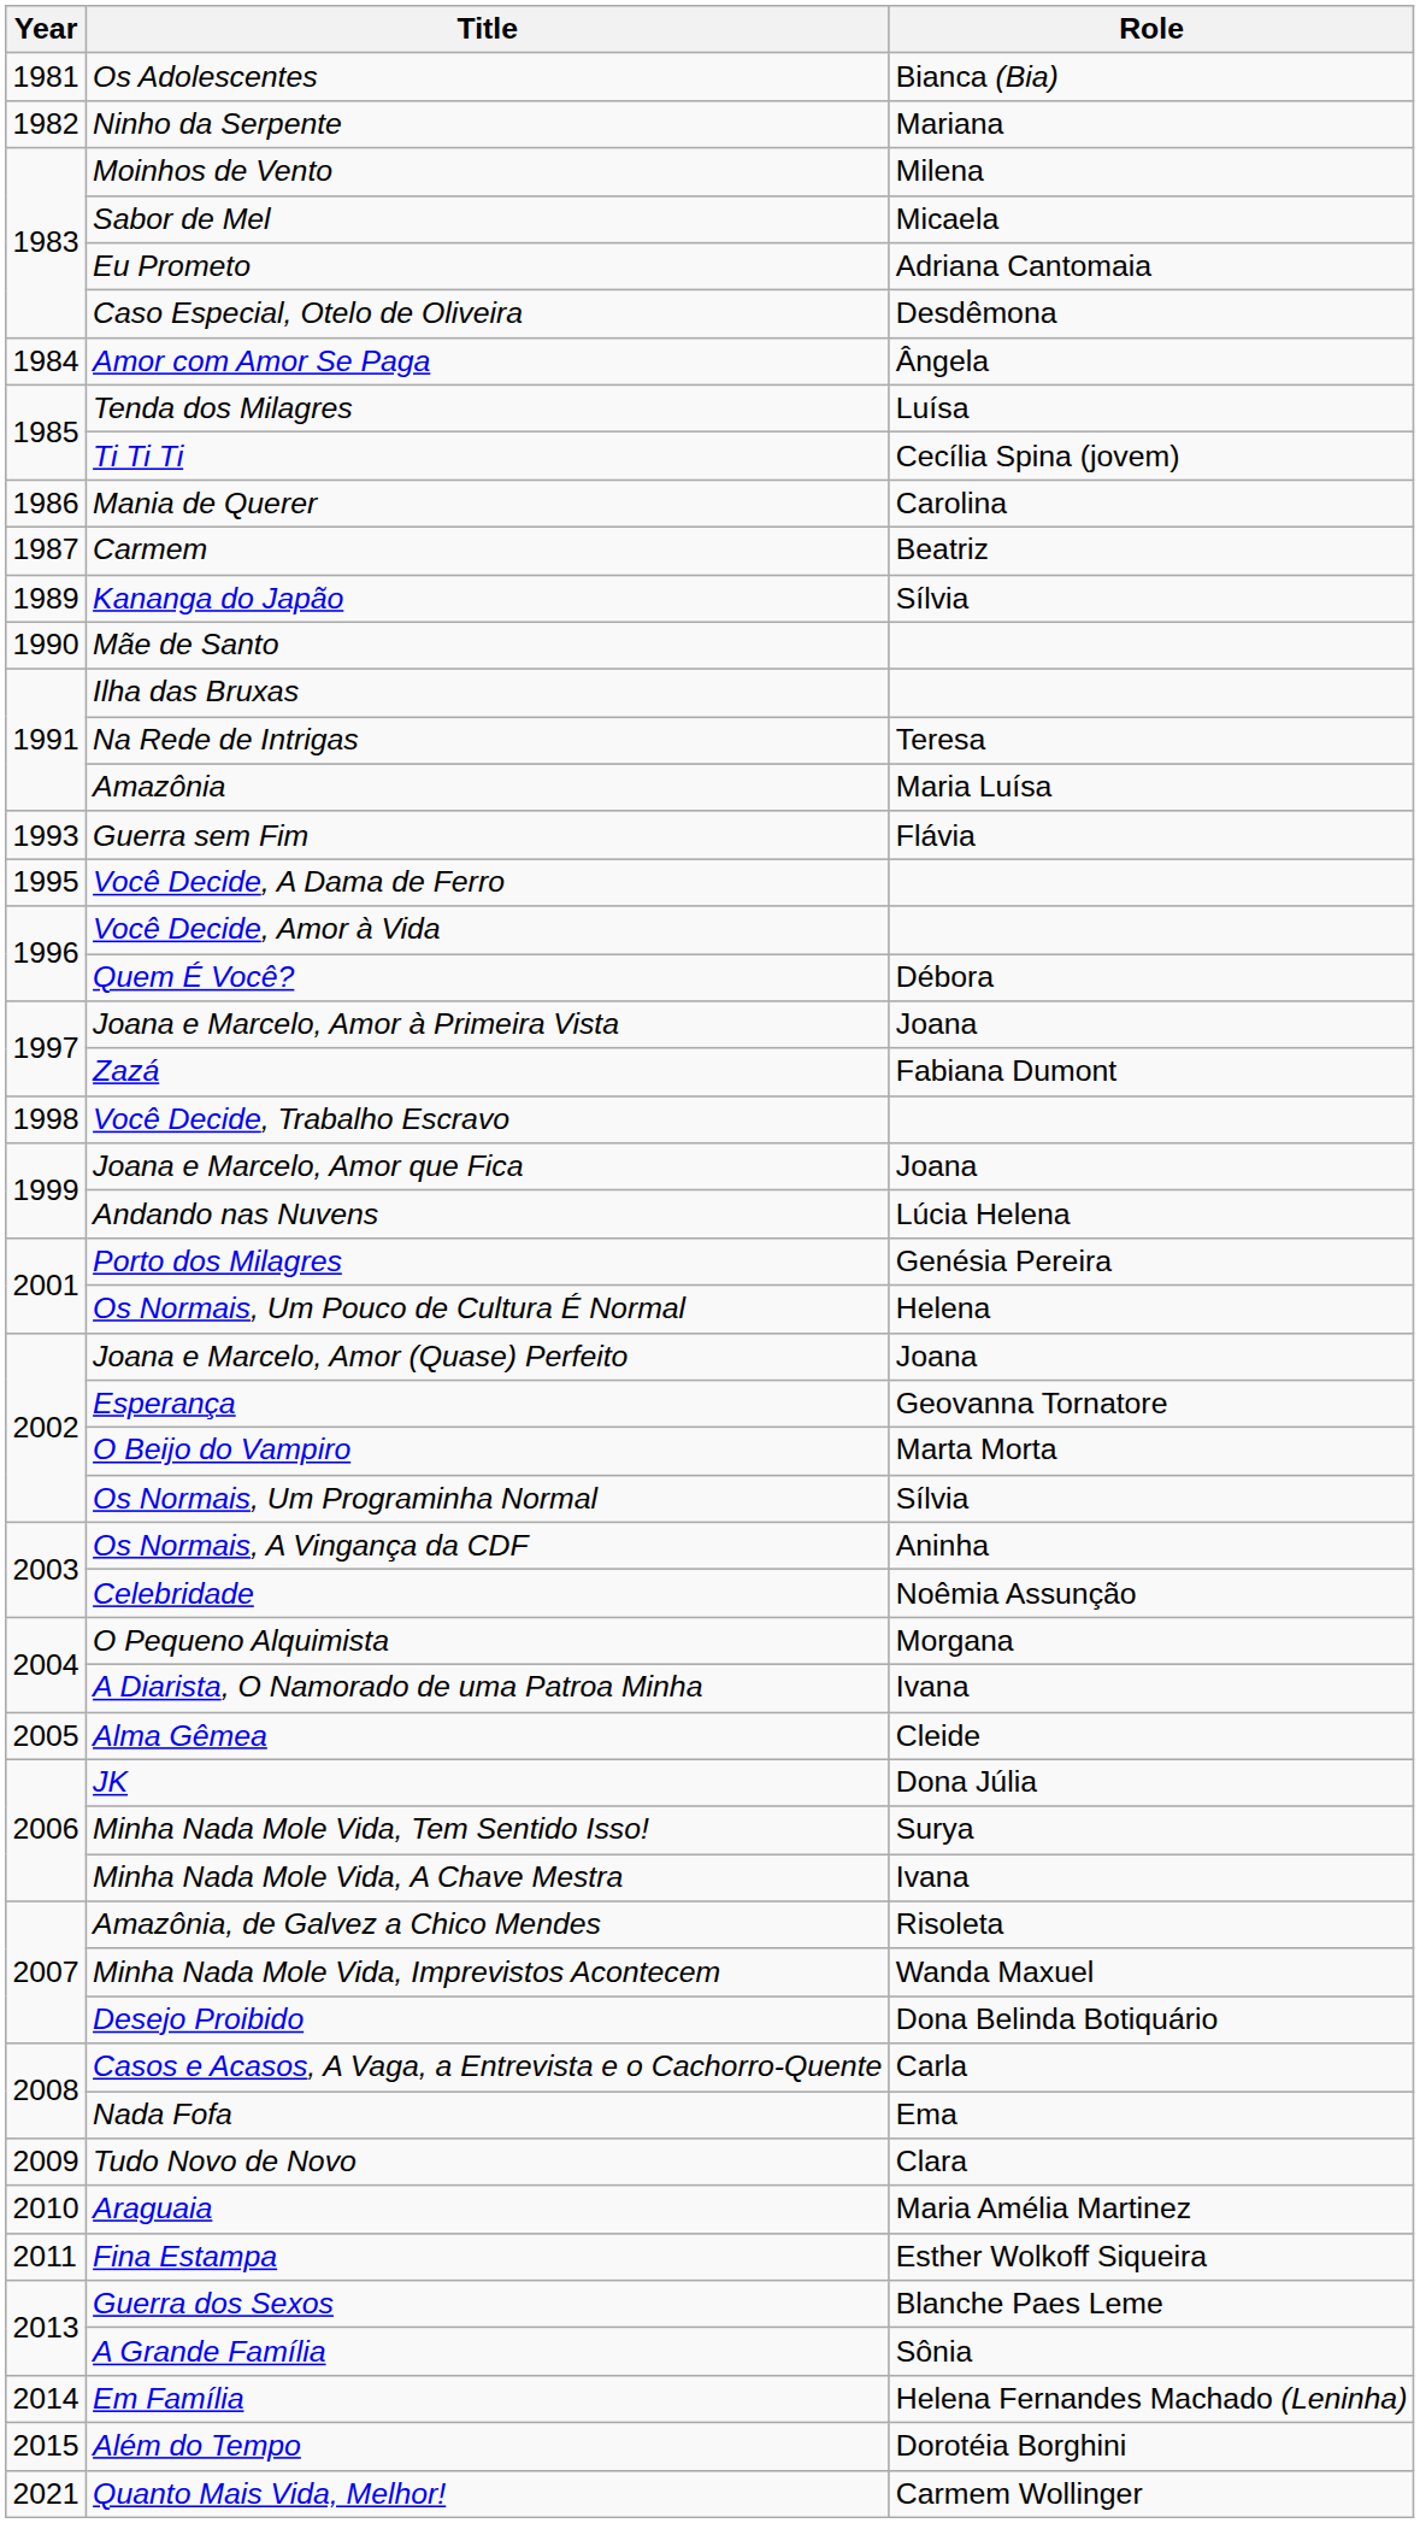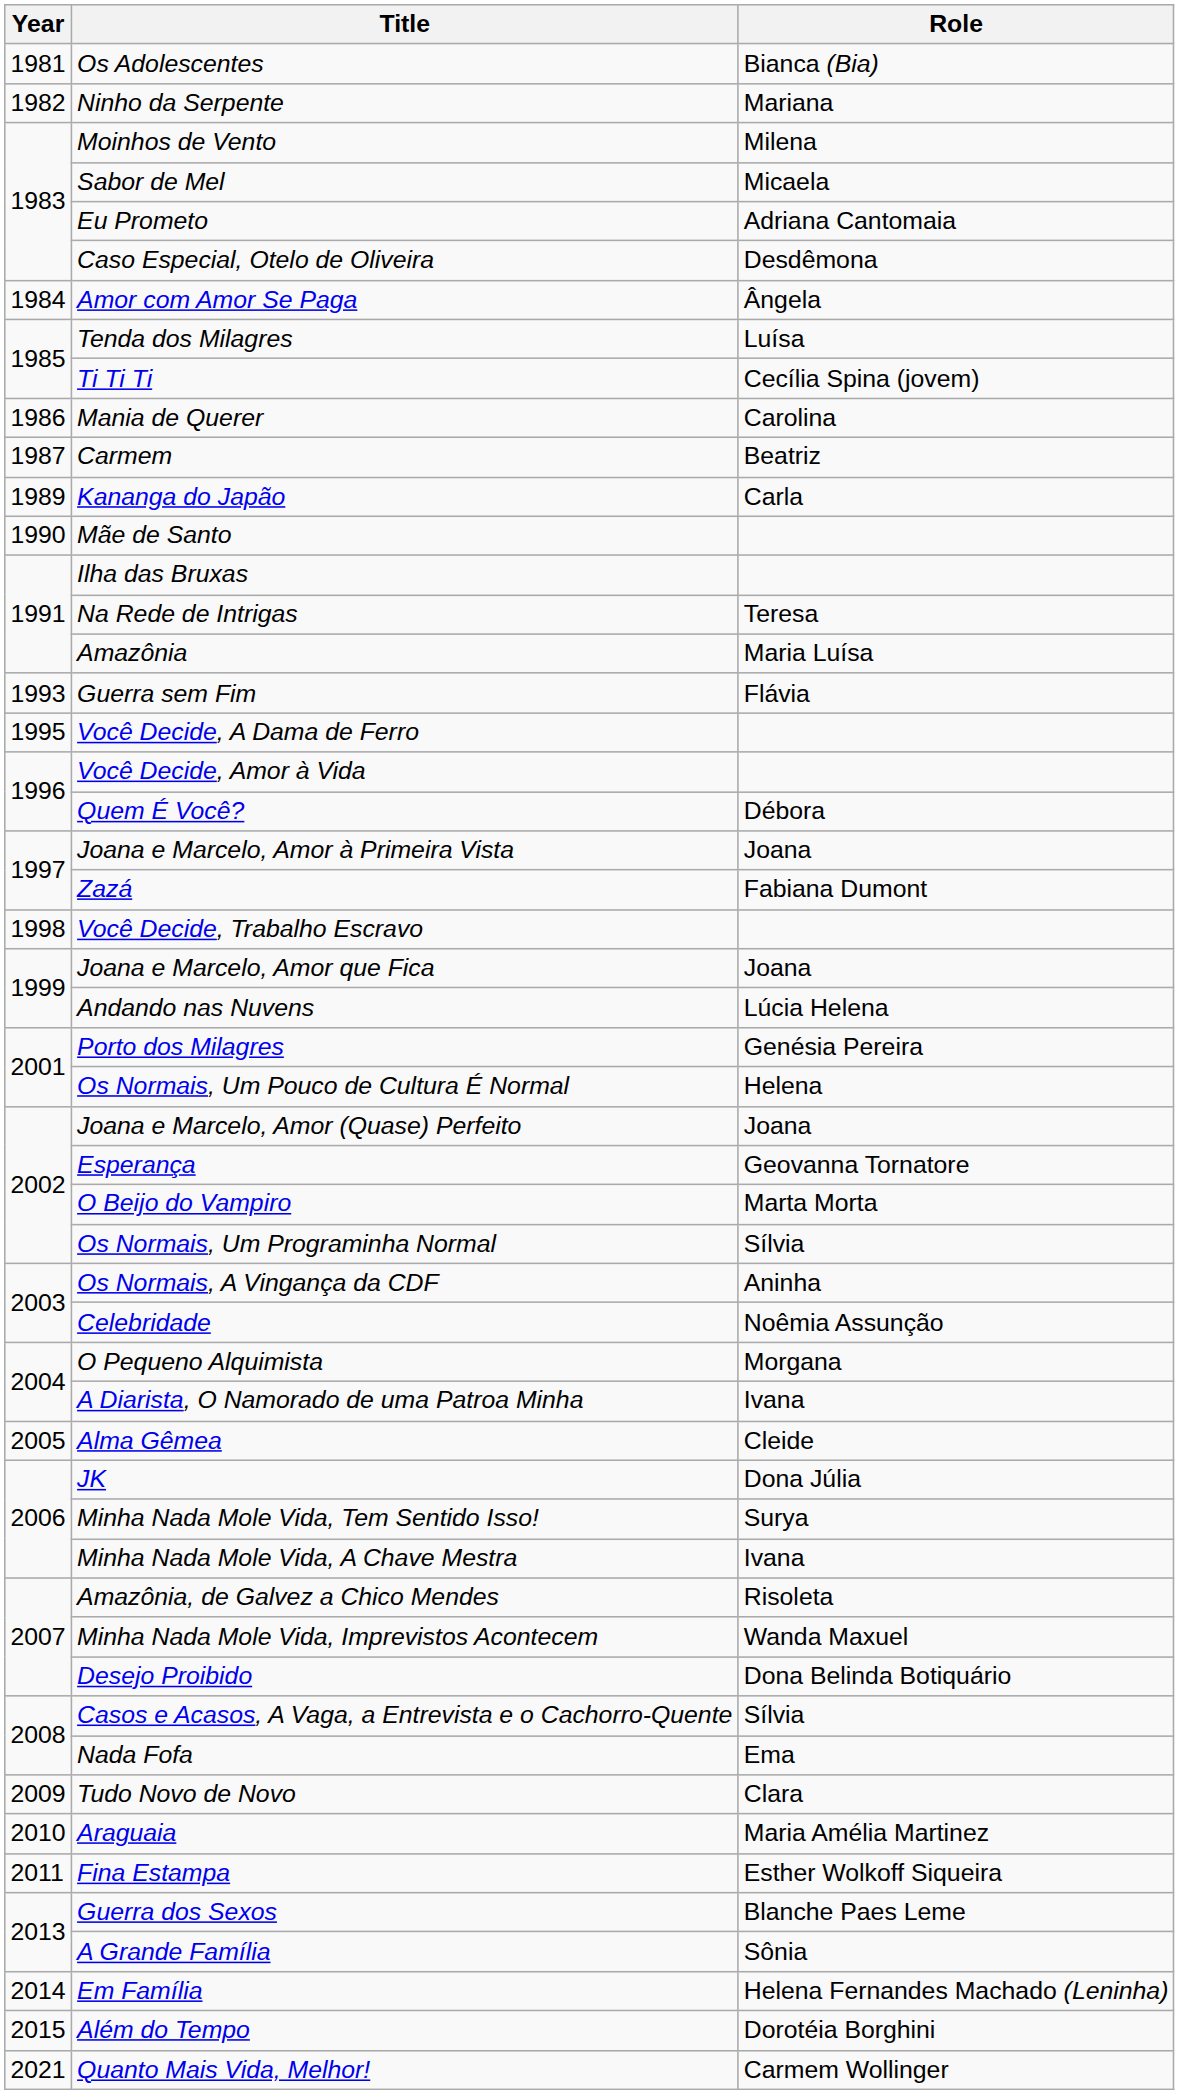Kananga do Japão | Role: Sílvia -> Carla
Casos e Acasos, A Vaga, a Entrevista e o Cachorro-Quente | Role: Carla -> Sílvia
